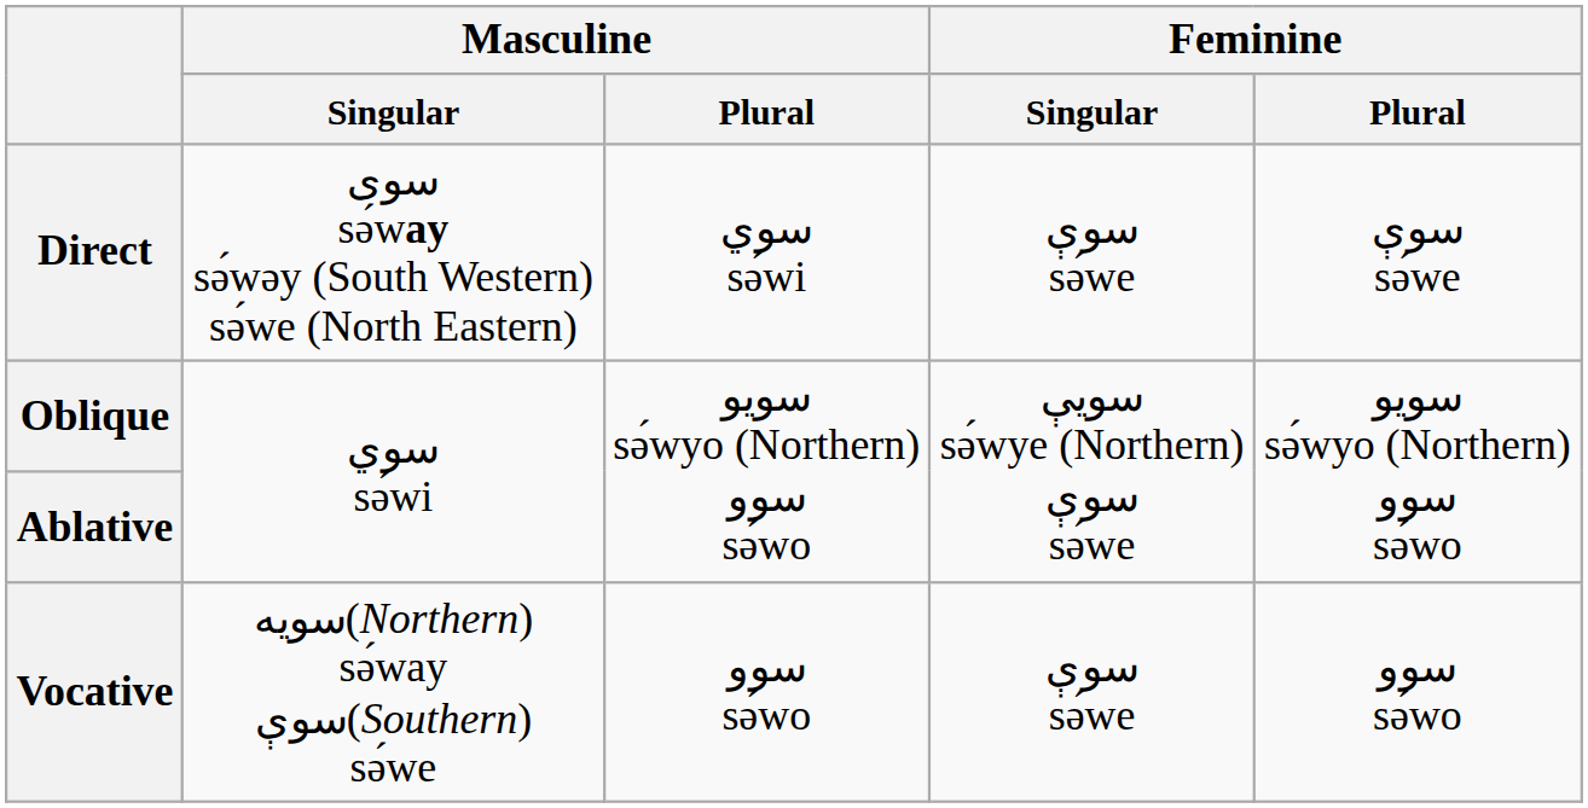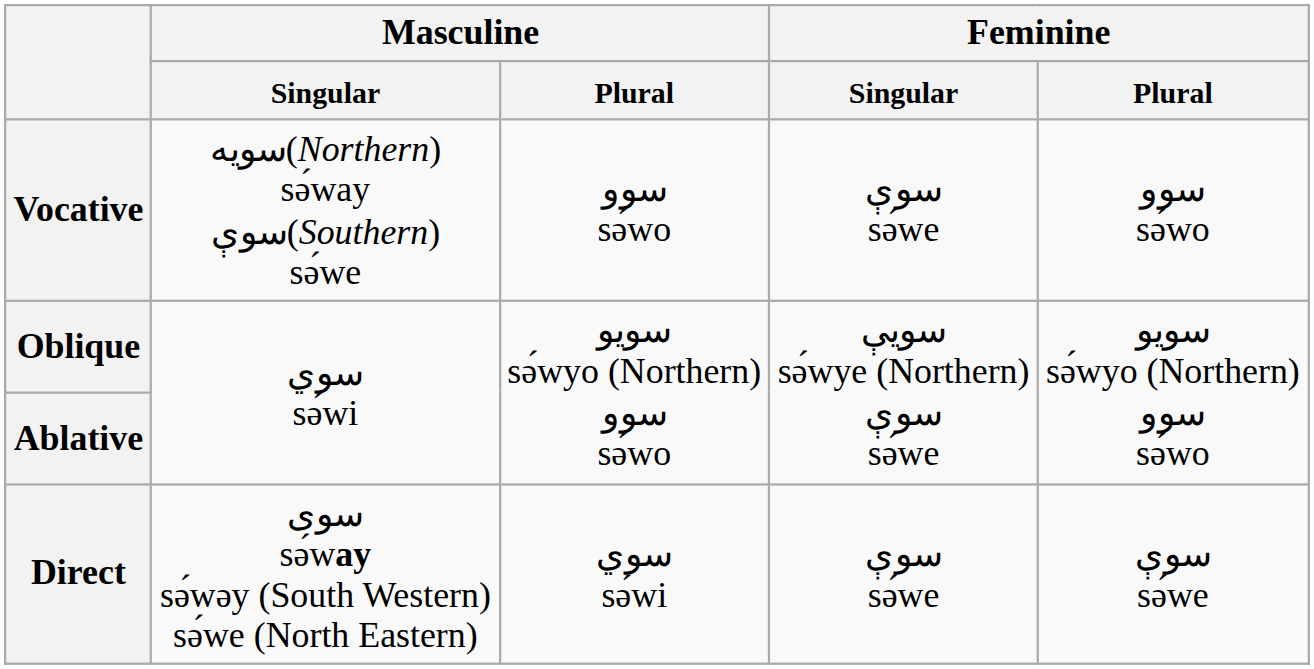rows swapped: Direct <-> Vocative
